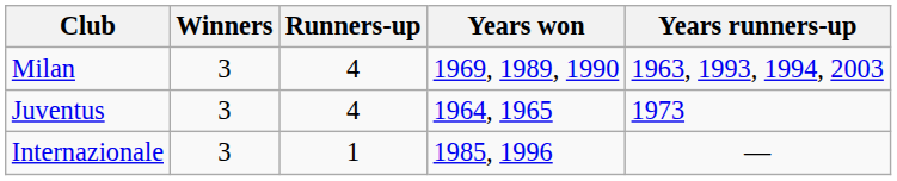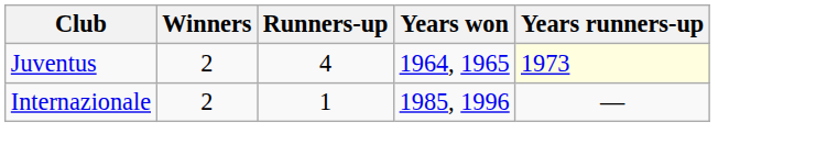- row: Milan | 3 | 4 | 1969, 1989, 1990 | 1963, 1993, 1994, 2003
Juventus | Winners: 3 -> 2
Juventus | Years runners-up: no background -> lightyellow background
Internazionale | Winners: 3 -> 2
